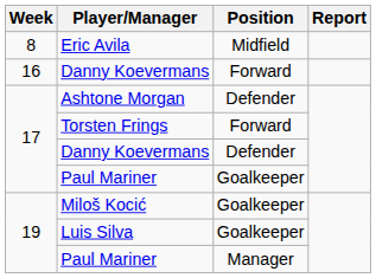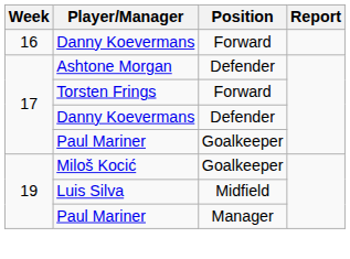- row: 8 | Eric Avila | Midfield
Luis Silva | Position: Goalkeeper -> Midfield
